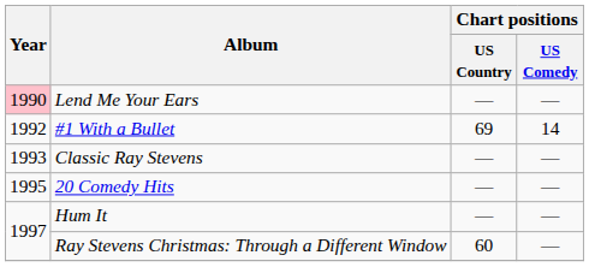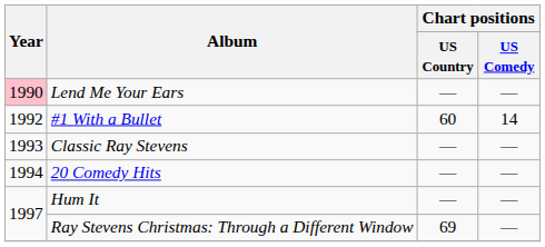#1 With a Bullet | Chart positions / US Country: 69 -> 60
20 Comedy Hits | Year: 1995 -> 1994
Ray Stevens Christmas: Through a Different Window | Chart positions / US Country: 60 -> 69
